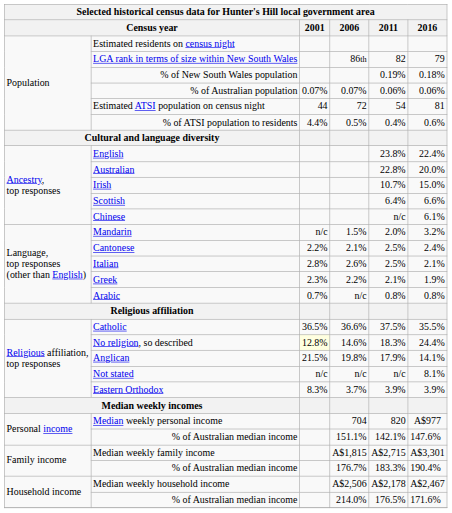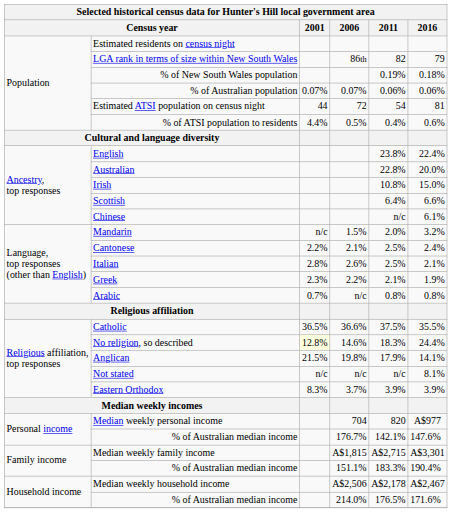Irish | 2011: 10.7% -> 10.8%
Personal income / % of Australian median income | 2006: 151.1% -> 176.7%
Family income / % of Australian median income | 2006: 176.7% -> 151.1%
